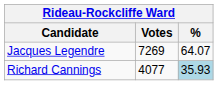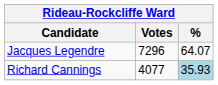Jacques Legendre | Votes: 7269 -> 7296
